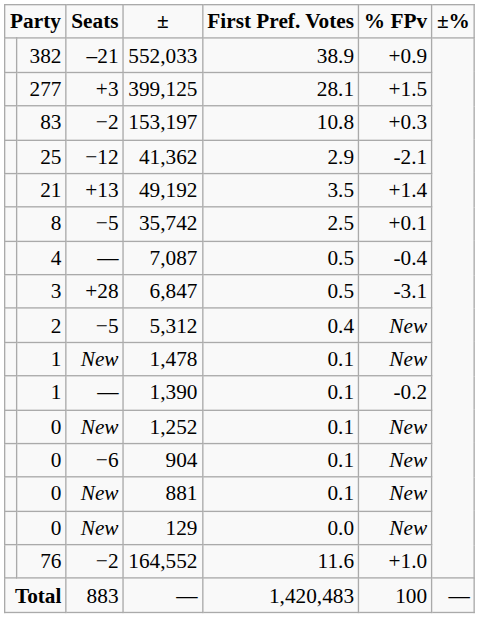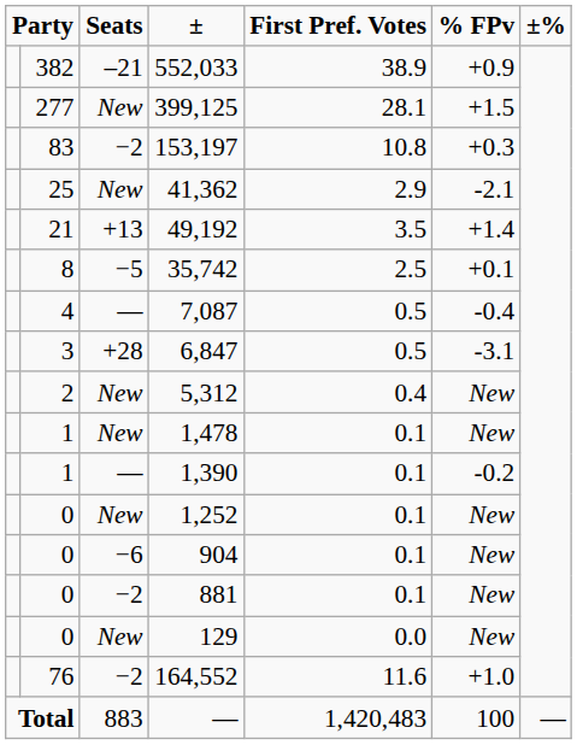399,125 | Seats: +3 -> New
41,362 | Seats: −12 -> New
5,312 | Seats: −5 -> New
881 | Seats: New -> −2
